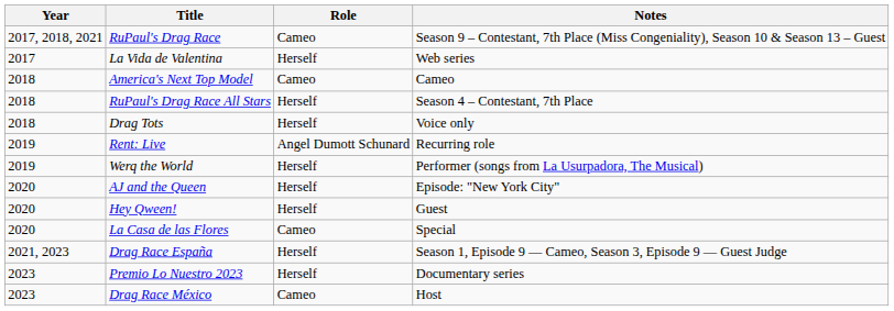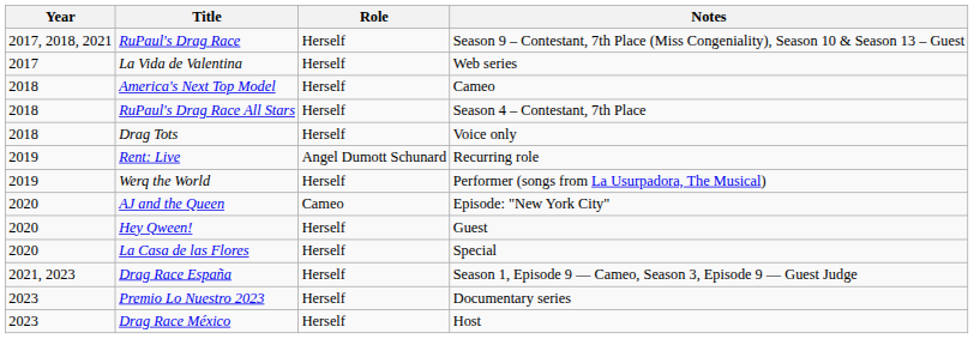RuPaul's Drag Race | Role: Cameo -> Herself
America's Next Top Model | Role: Cameo -> Herself
AJ and the Queen | Role: Herself -> Cameo
La Casa de las Flores | Role: Cameo -> Herself
Drag Race México | Role: Cameo -> Herself
